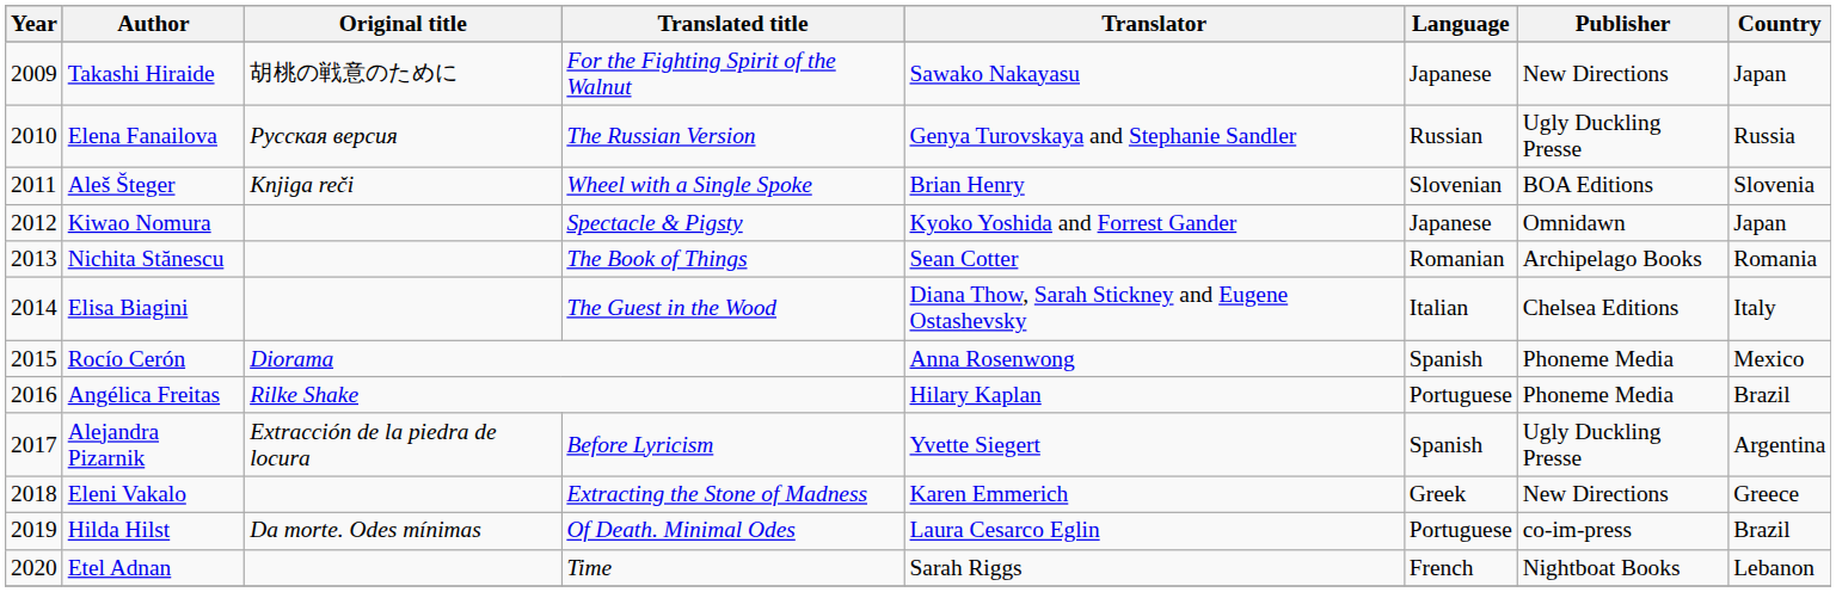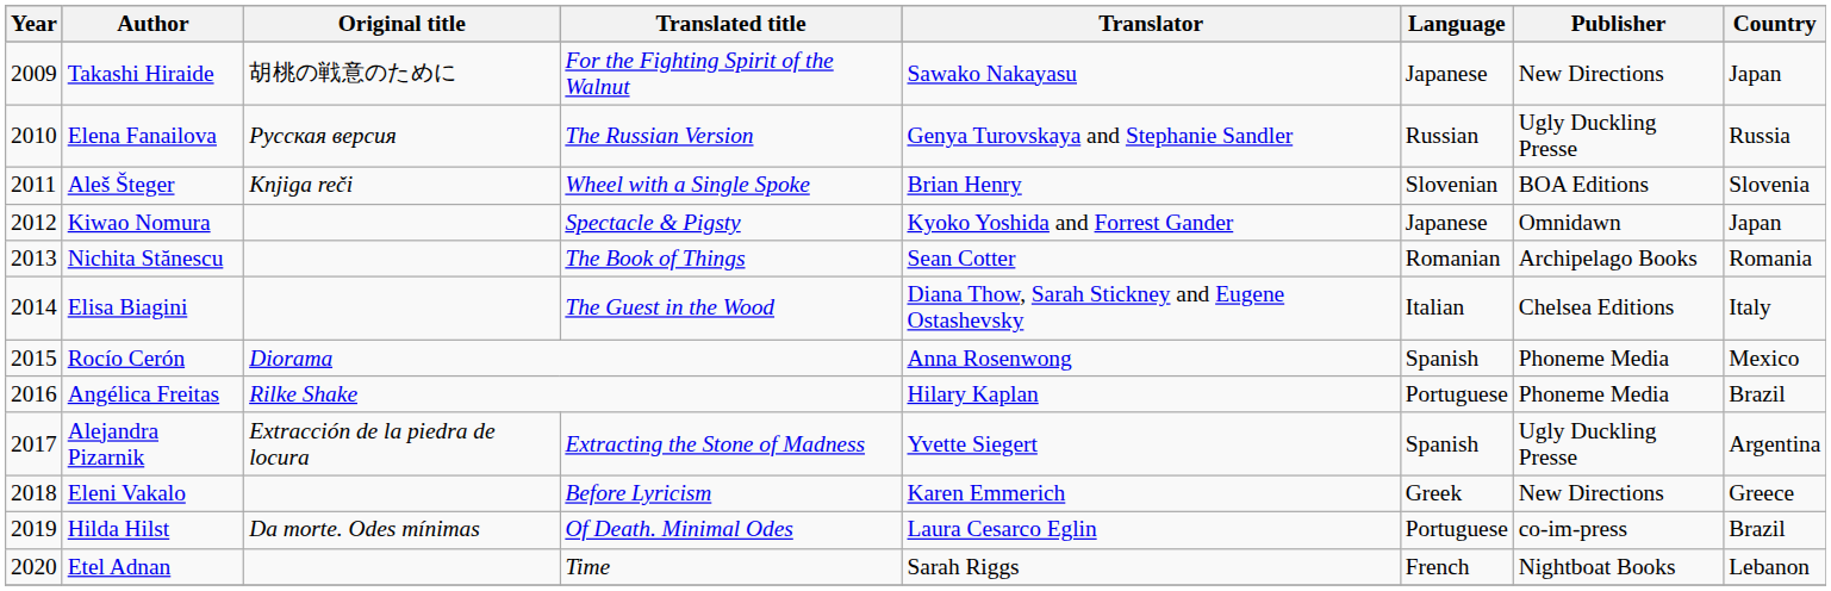Alejandra Pizarnik | Translated title: Before Lyricism -> Extracting the Stone of Madness
Eleni Vakalo | Translated title: Extracting the Stone of Madness -> Before Lyricism
